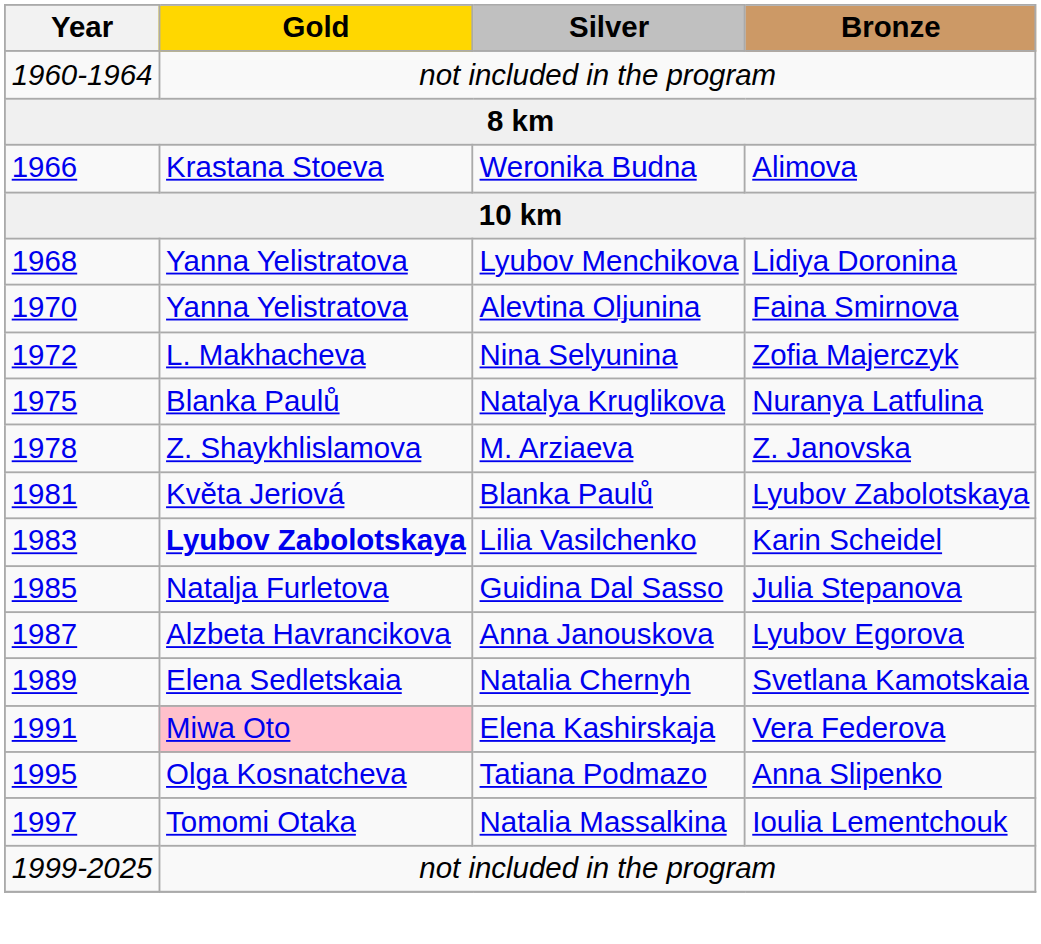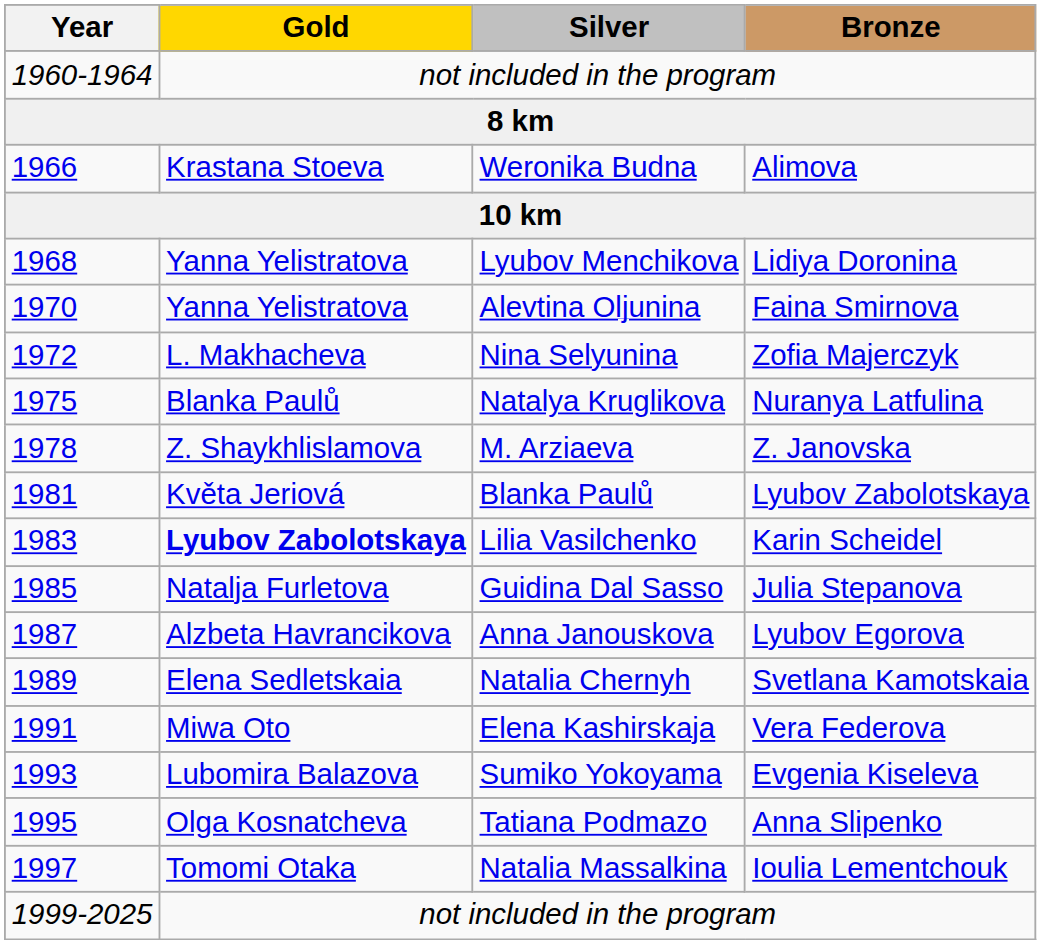Elena Kashirskaja | Gold: pink background -> no background
+ row: 1993 | Lubomira Balazova | Sumiko Yokoyama | Evgenia Kiseleva
